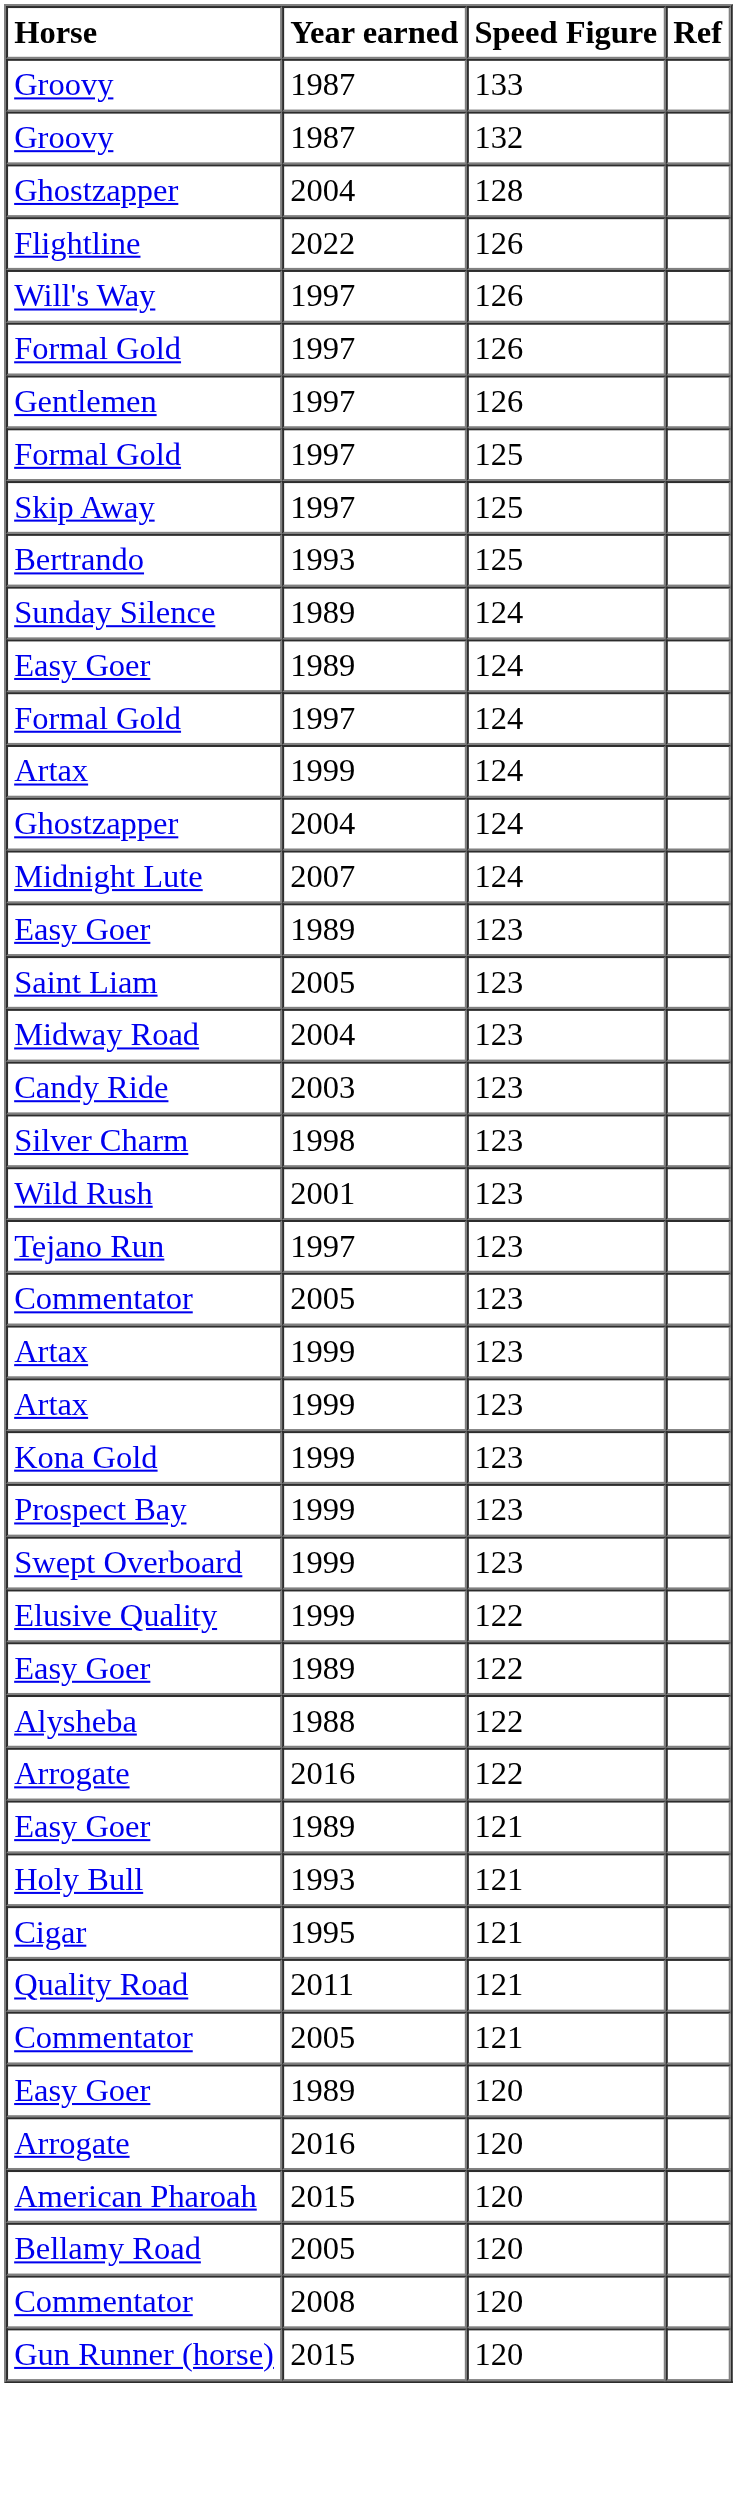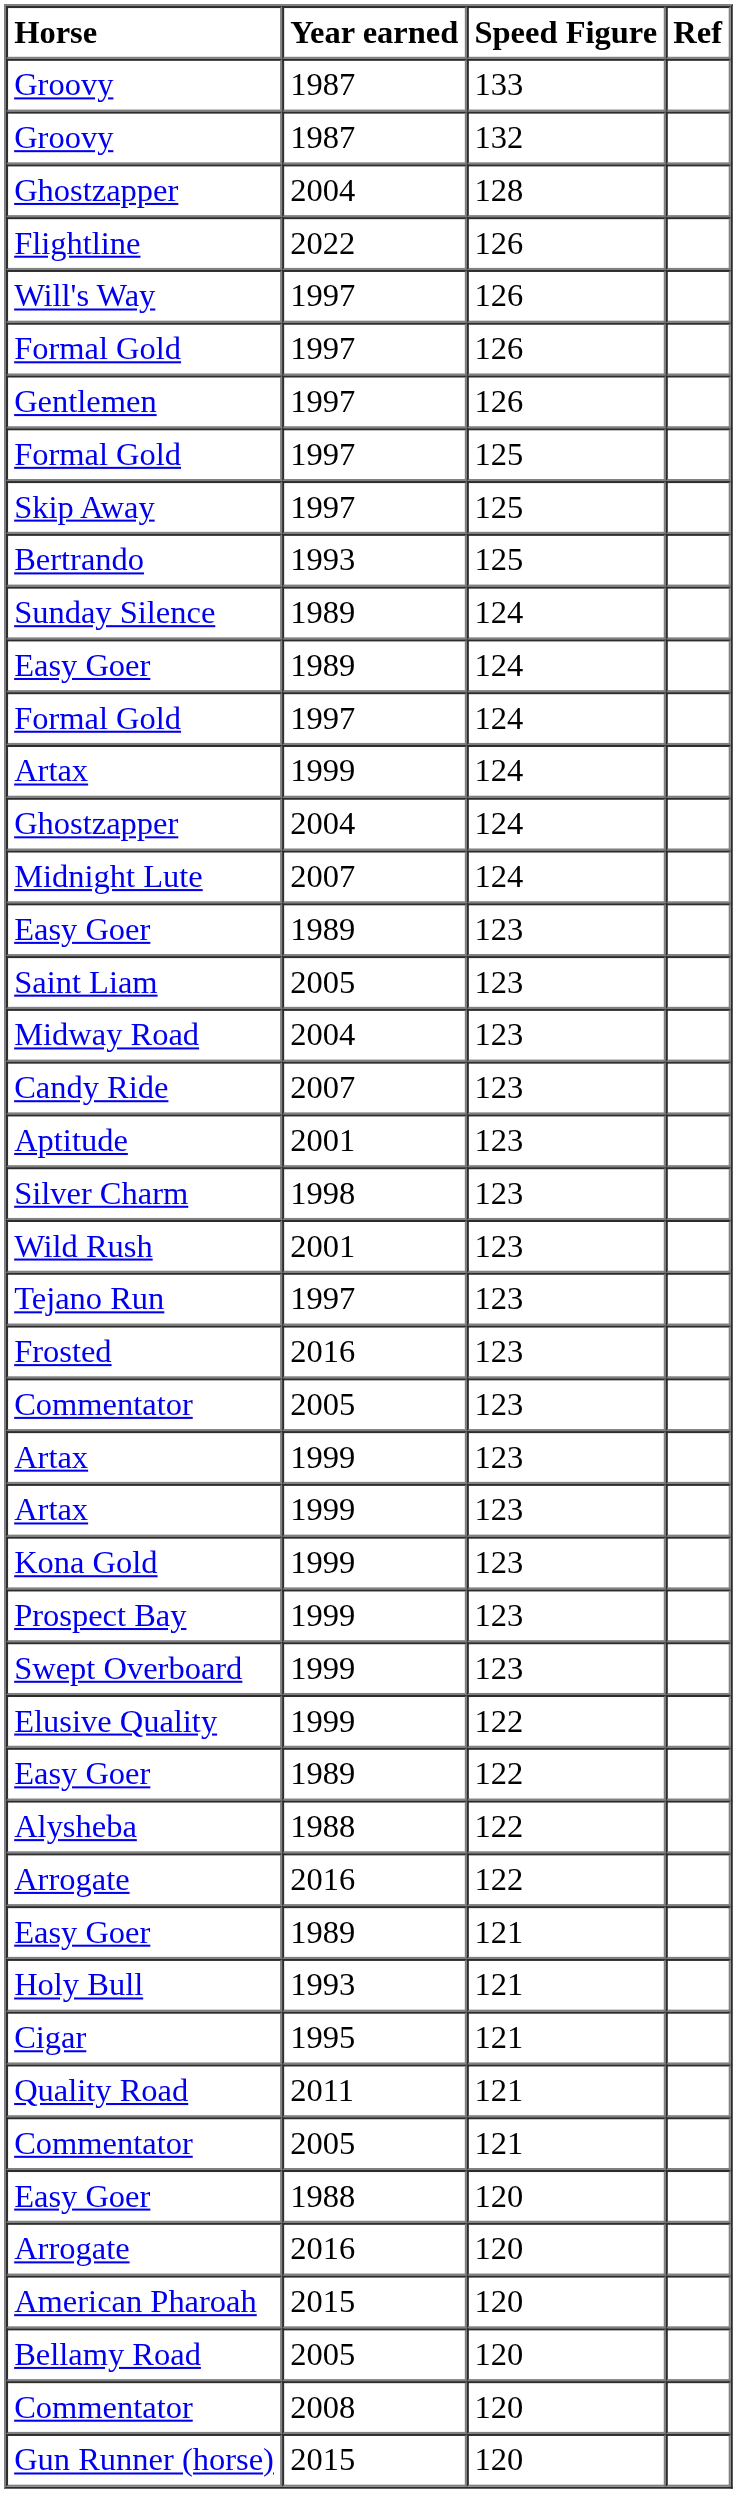Candy Ride | Year earned: 2003 -> 2007
+ row: Aptitude | 2001 | 123
+ row: Frosted | 2016 | 123
Easy Goer / 120 | Year earned: 1989 -> 1988
